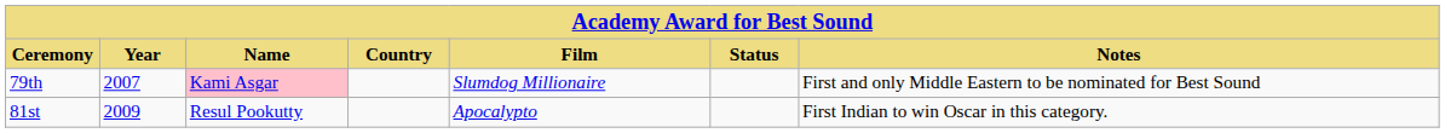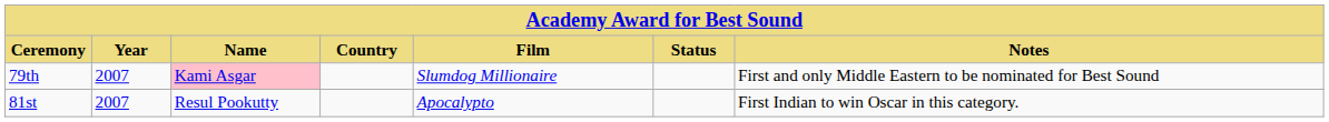81st | Year: 2009 -> 2007
